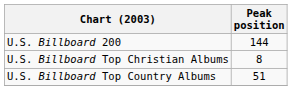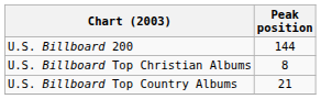U.S. Billboard Top Country Albums | Peak position: 51 -> 21
